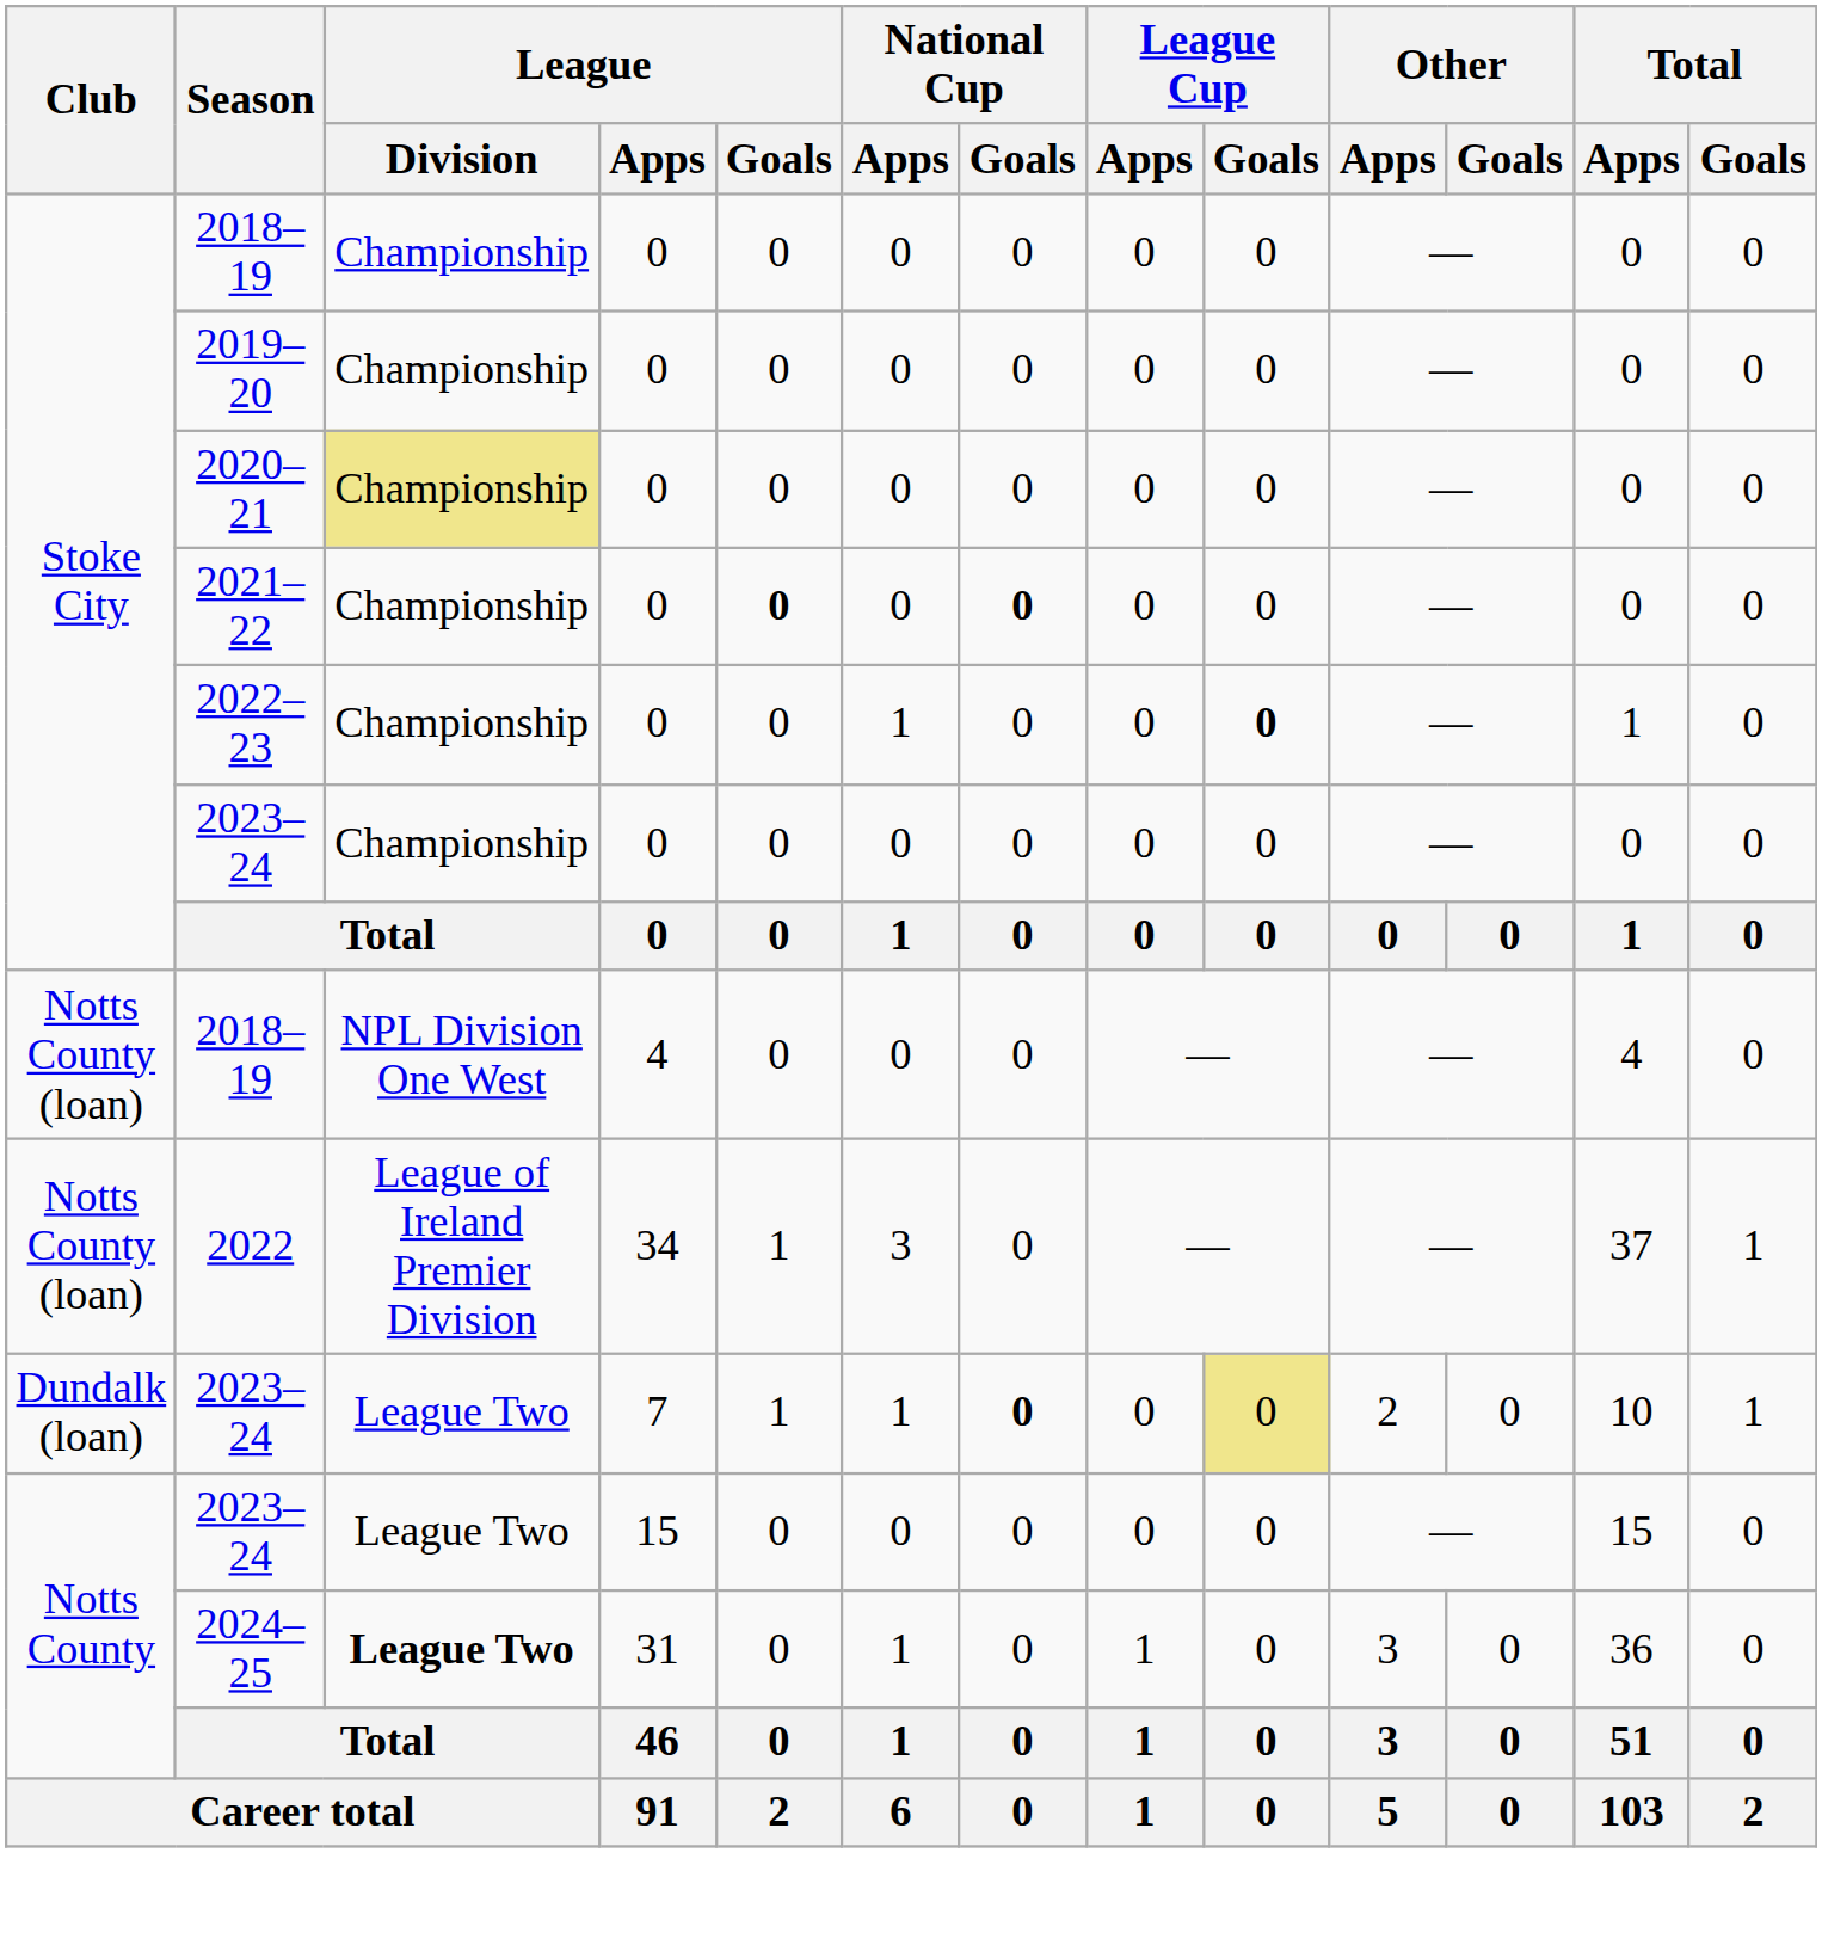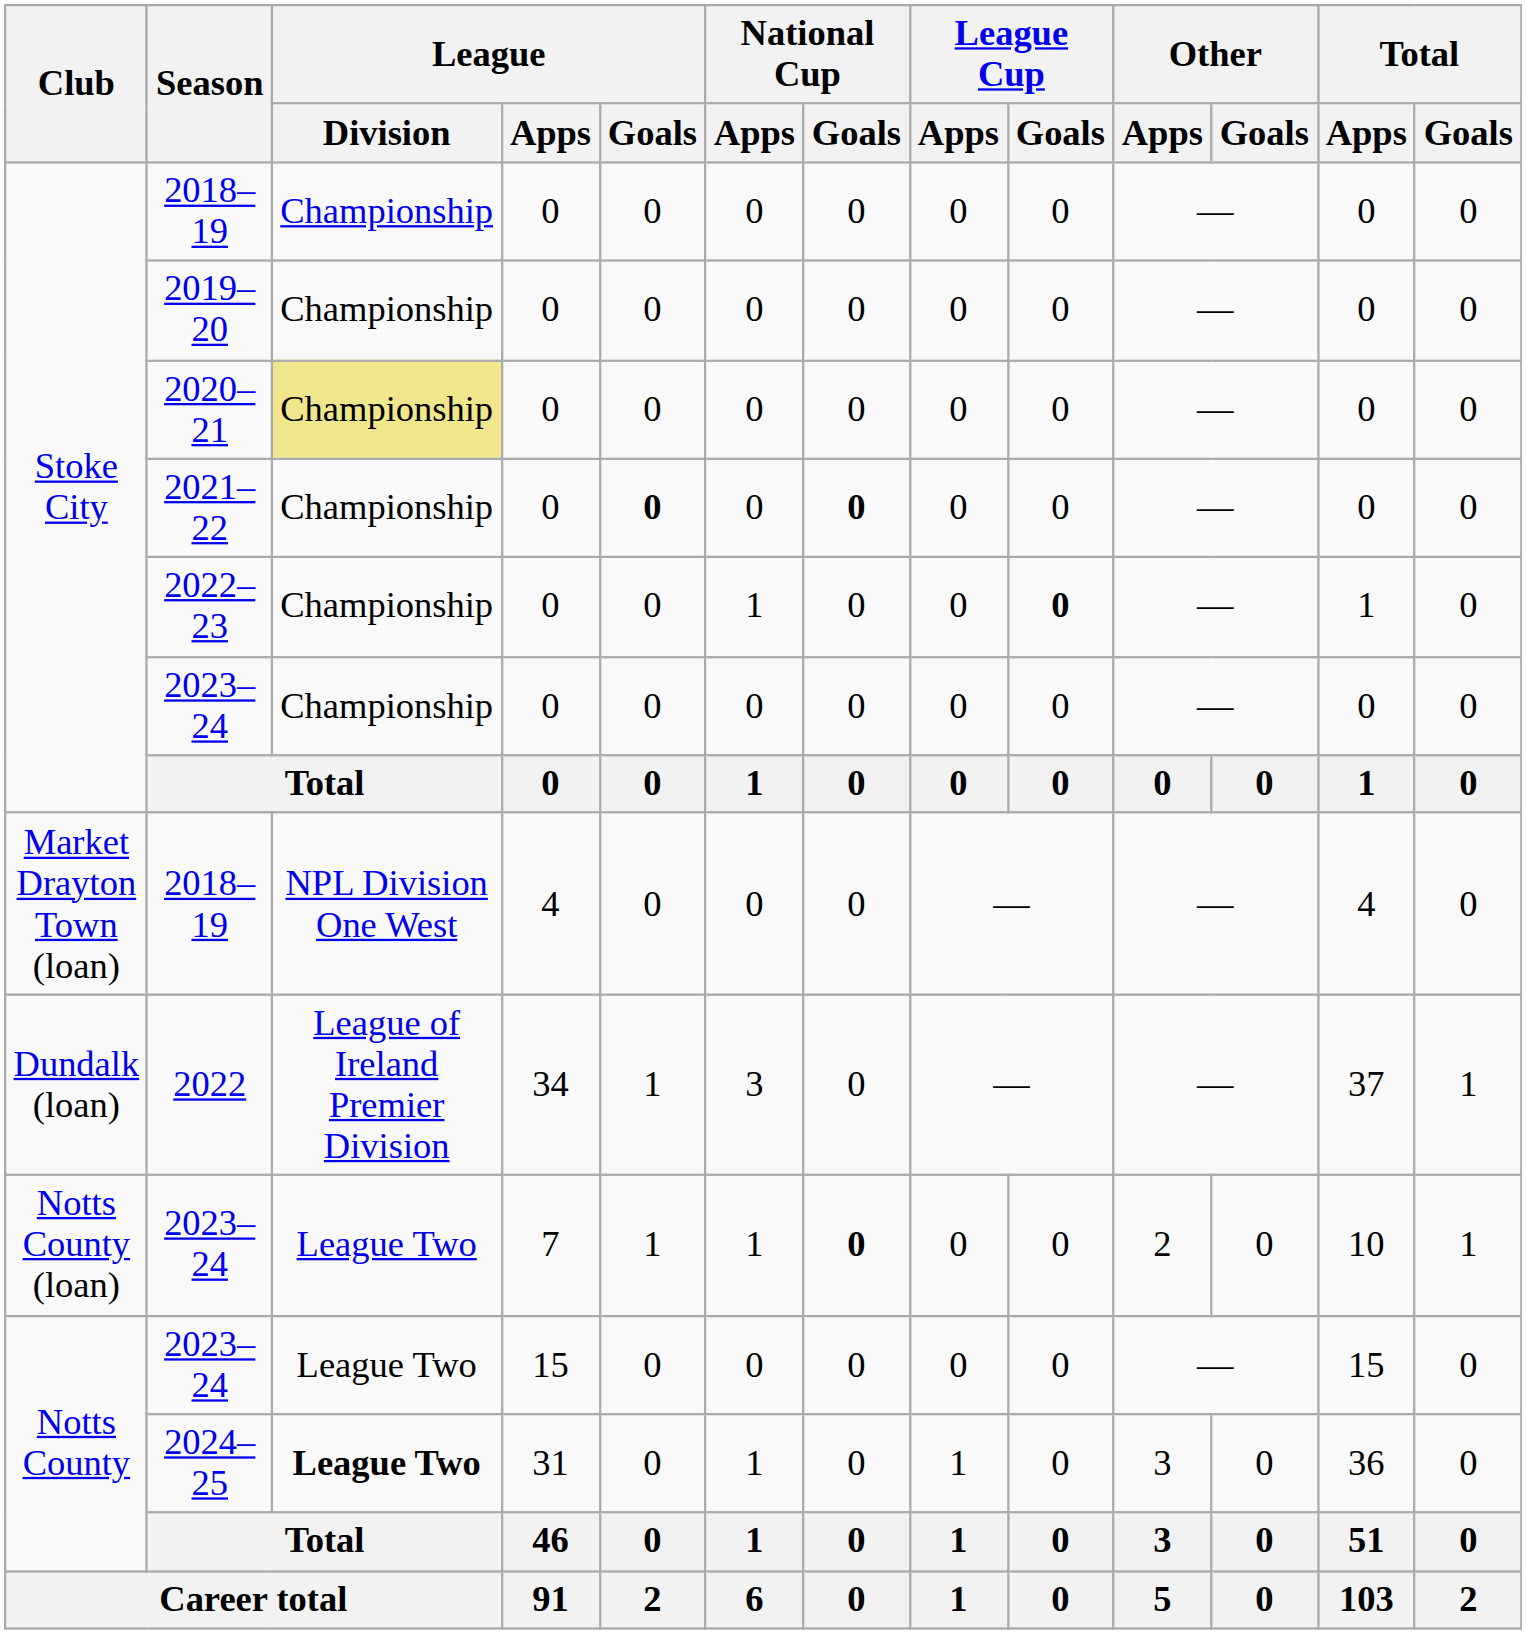2018–19 / 4 | Club: Notts County (loan) -> Market Drayton Town (loan)
2022 | Club: Notts County (loan) -> Dundalk (loan)
2023–24 / 7 | Club: Dundalk (loan) -> Notts County (loan)
2023–24 / 7 | League Cup / Goals: khaki background -> no background
